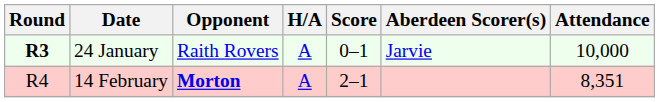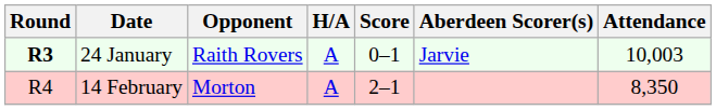24 January | Attendance: 10,000 -> 10,003
14 February | Opponent: bold -> normal
14 February | Attendance: 8,351 -> 8,350
